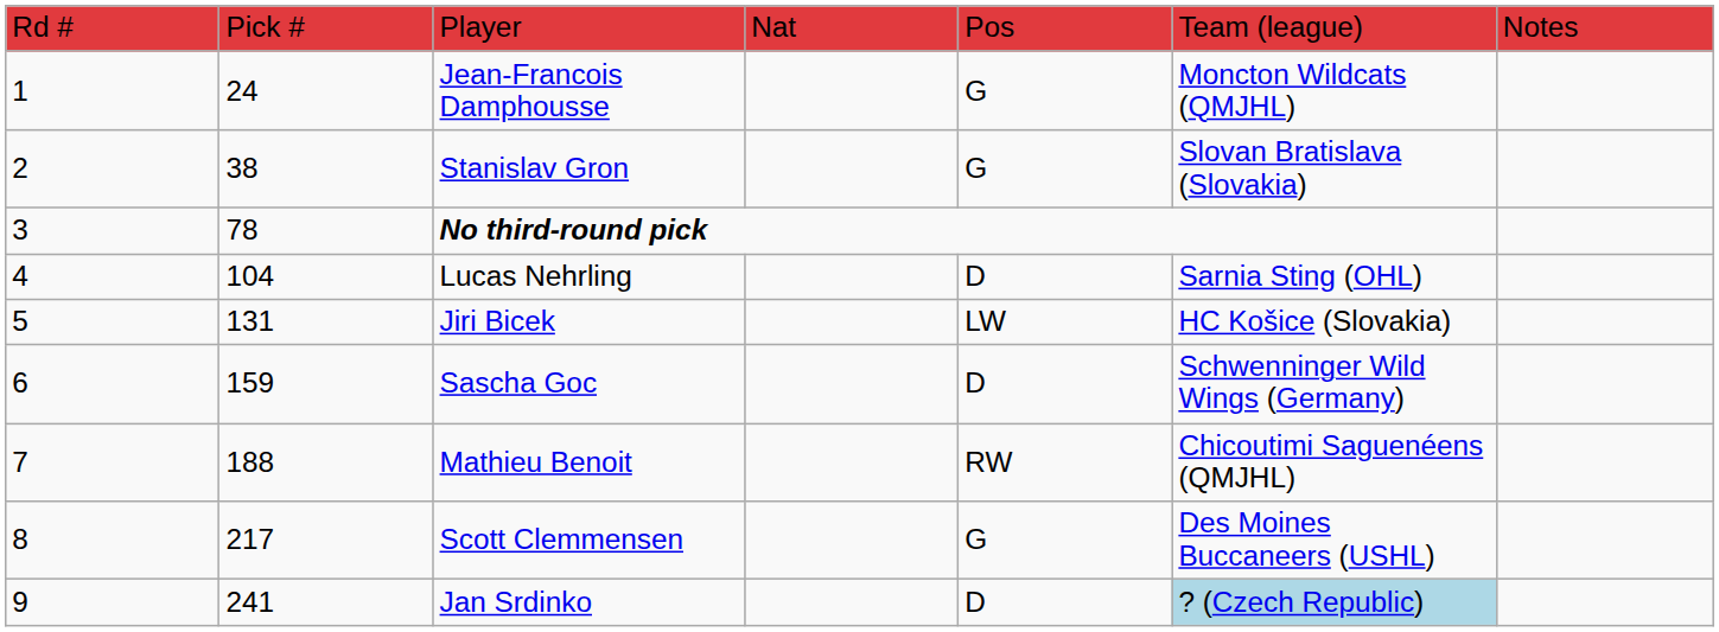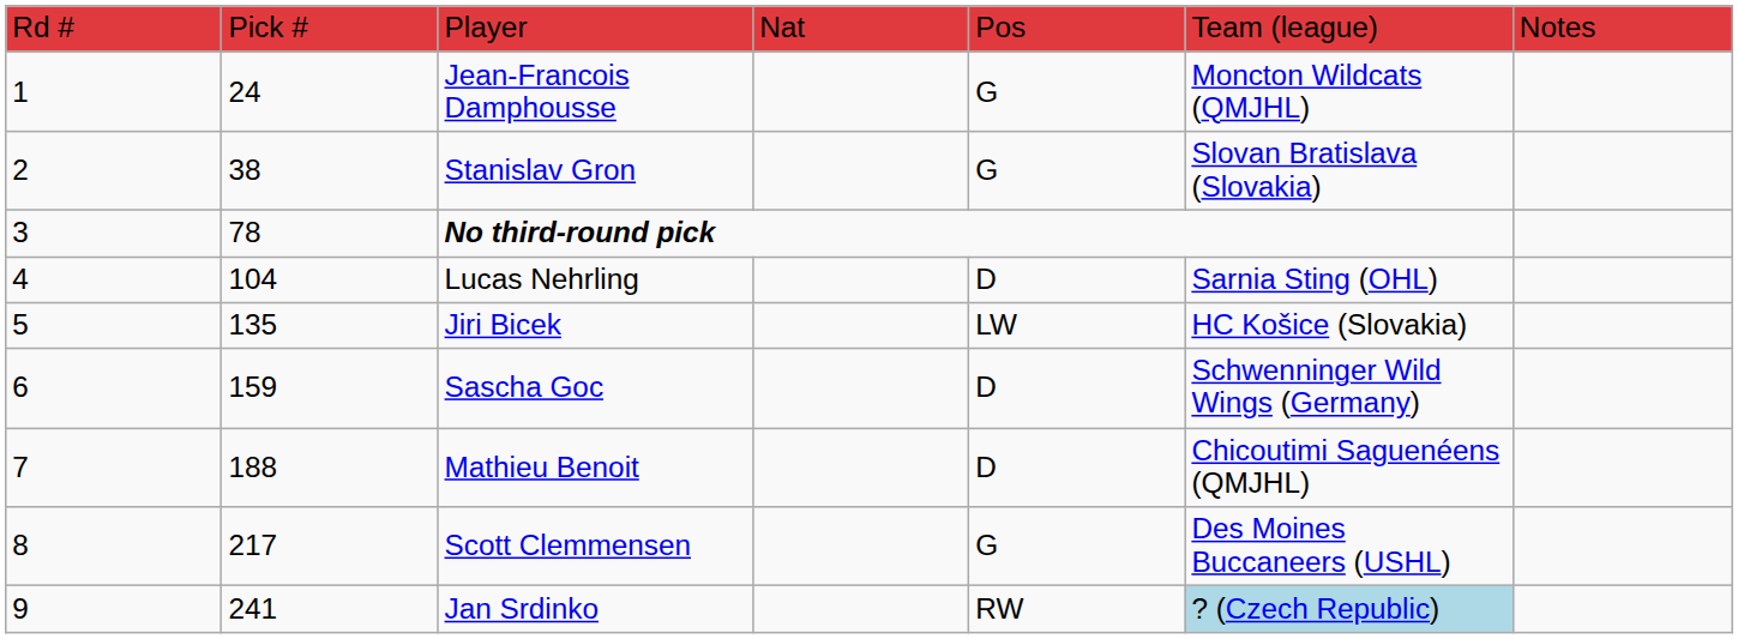Jiri Bicek | column 2: 131 -> 135
Mathieu Benoit | column 5: RW -> D
Jan Srdinko | column 5: D -> RW
